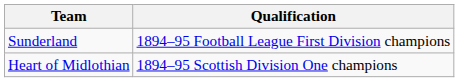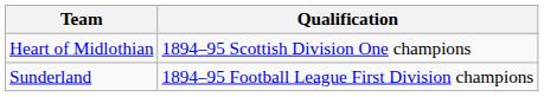rows swapped: Sunderland <-> Heart of Midlothian
